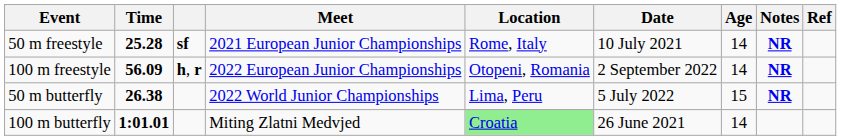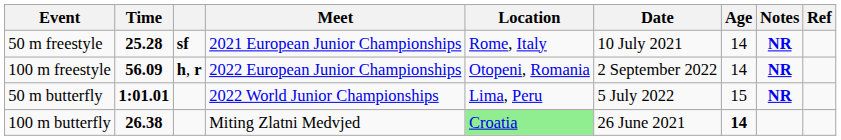50 m butterfly | Time: 26.38 -> 1:01.01
100 m butterfly | Time: 1:01.01 -> 26.38
100 m butterfly | Age: normal -> bold
